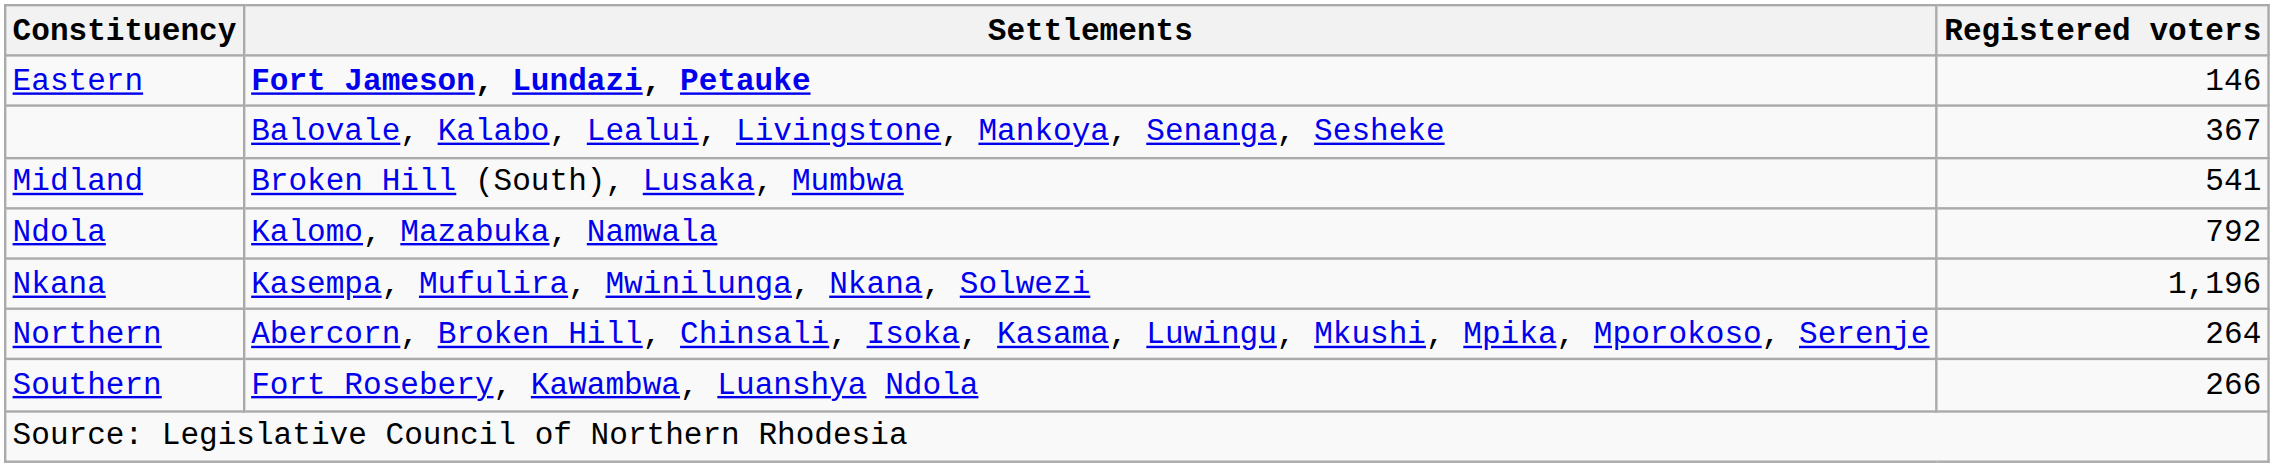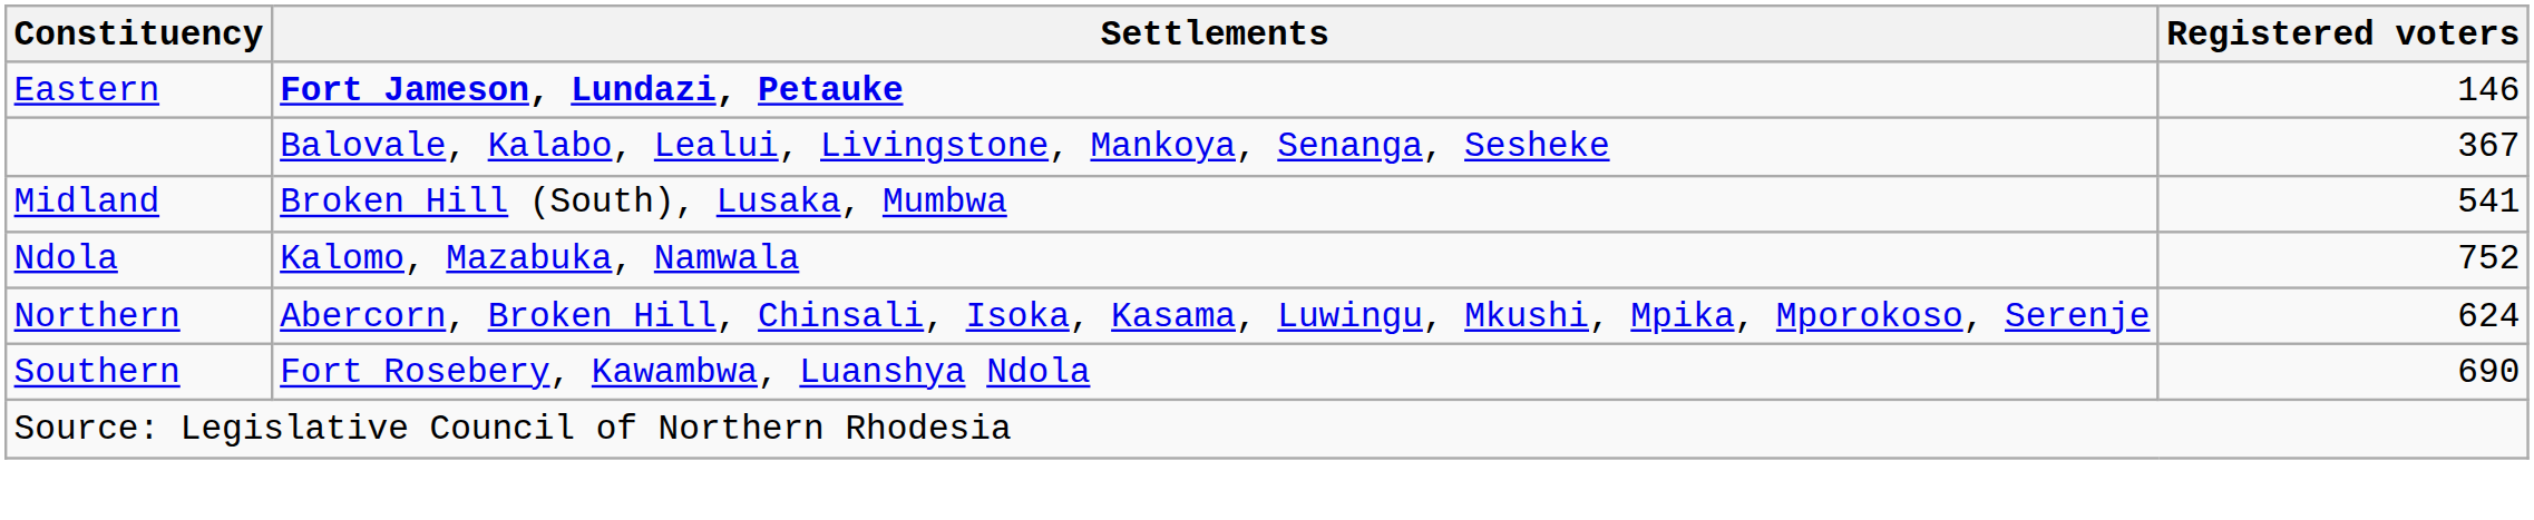Ndola | Registered voters: 792 -> 752
- row: Nkana | Kasempa, Mufulira, Mwinilunga, Nkana, Solwezi | 1,196
Northern | Registered voters: 264 -> 624
Southern | Registered voters: 266 -> 690
